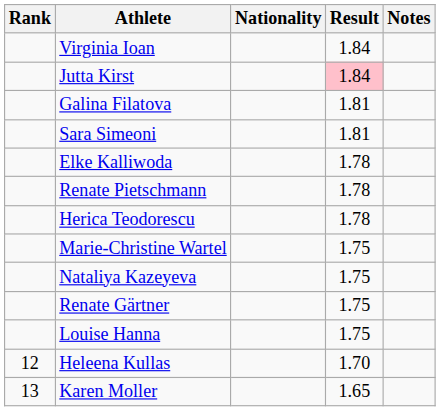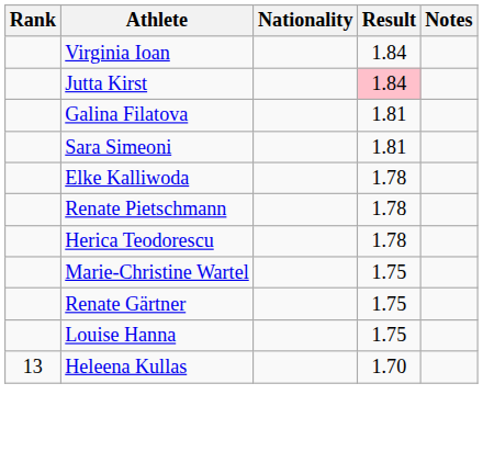- row: Nataliya Kazeyeva | 1.75
Heleena Kullas | Rank: 12 -> 13
- row: 13 | Karen Moller | 1.65
